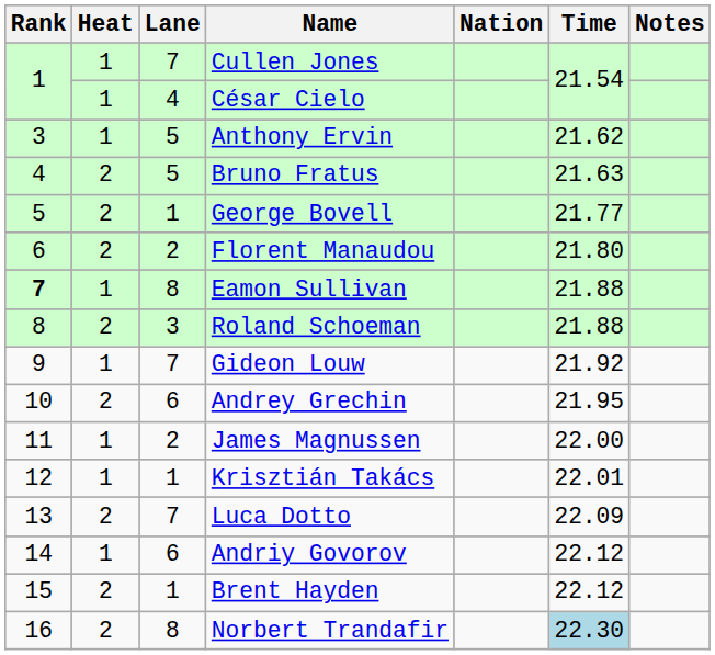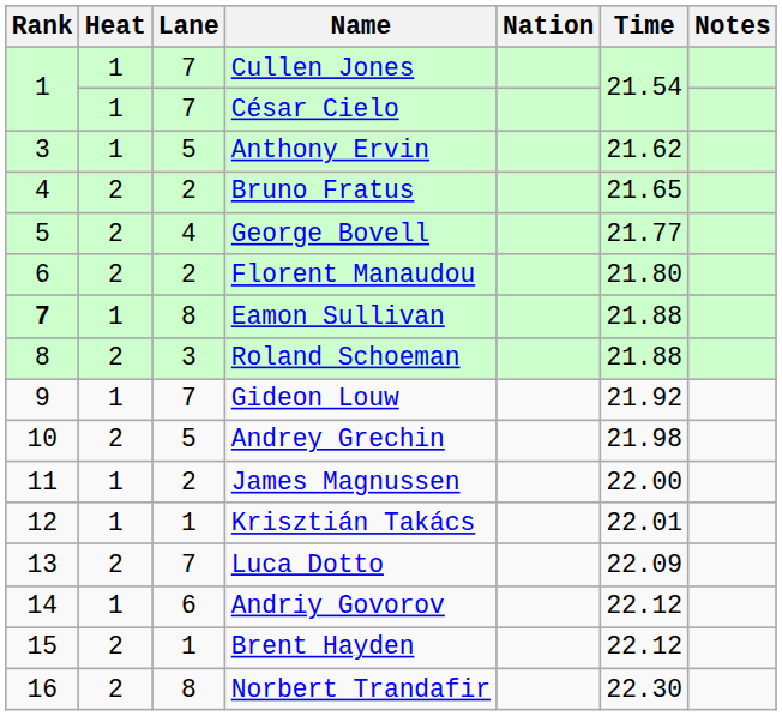César Cielo | Lane: 4 -> 7
Bruno Fratus | Lane: 5 -> 2
Bruno Fratus | Time: 21.63 -> 21.65
George Bovell | Lane: 1 -> 4
Andrey Grechin | Lane: 6 -> 5
Andrey Grechin | Time: 21.95 -> 21.98
Norbert Trandafir | Time: lightblue background -> no background
